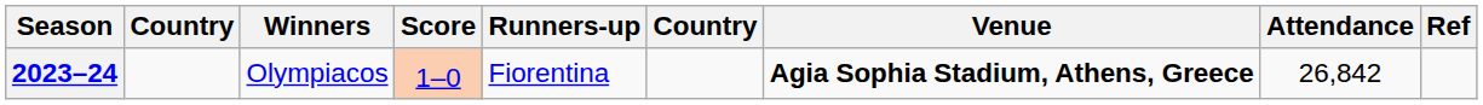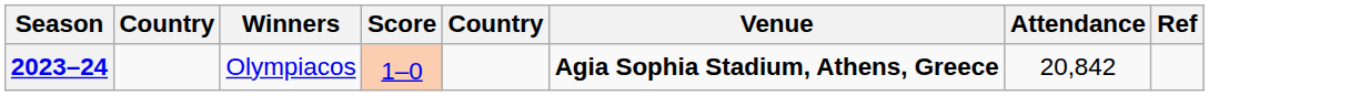- column: Runners-up | Fiorentina
2023–24 | Attendance: 26,842 -> 20,842
